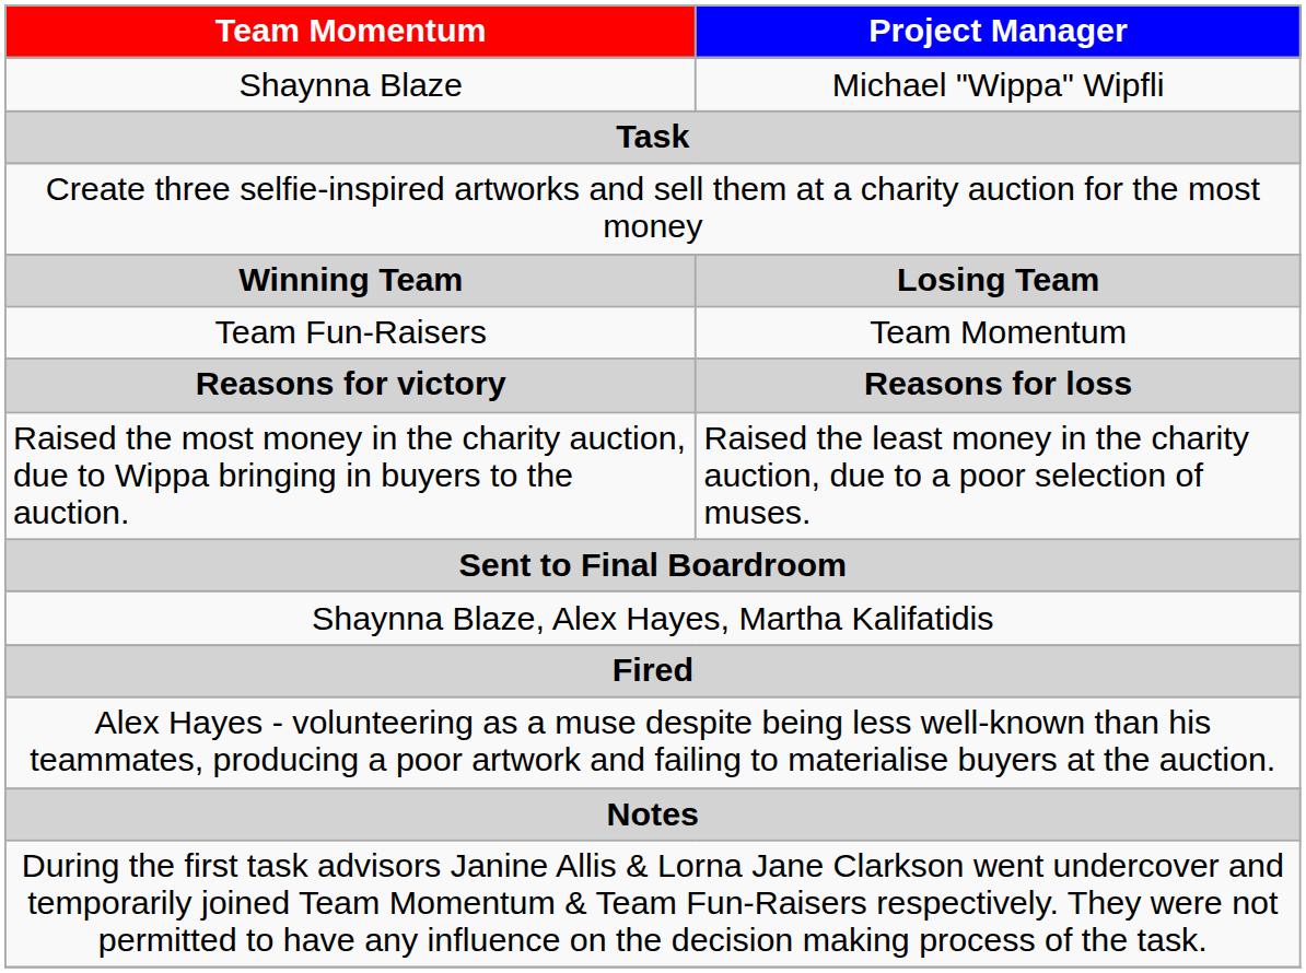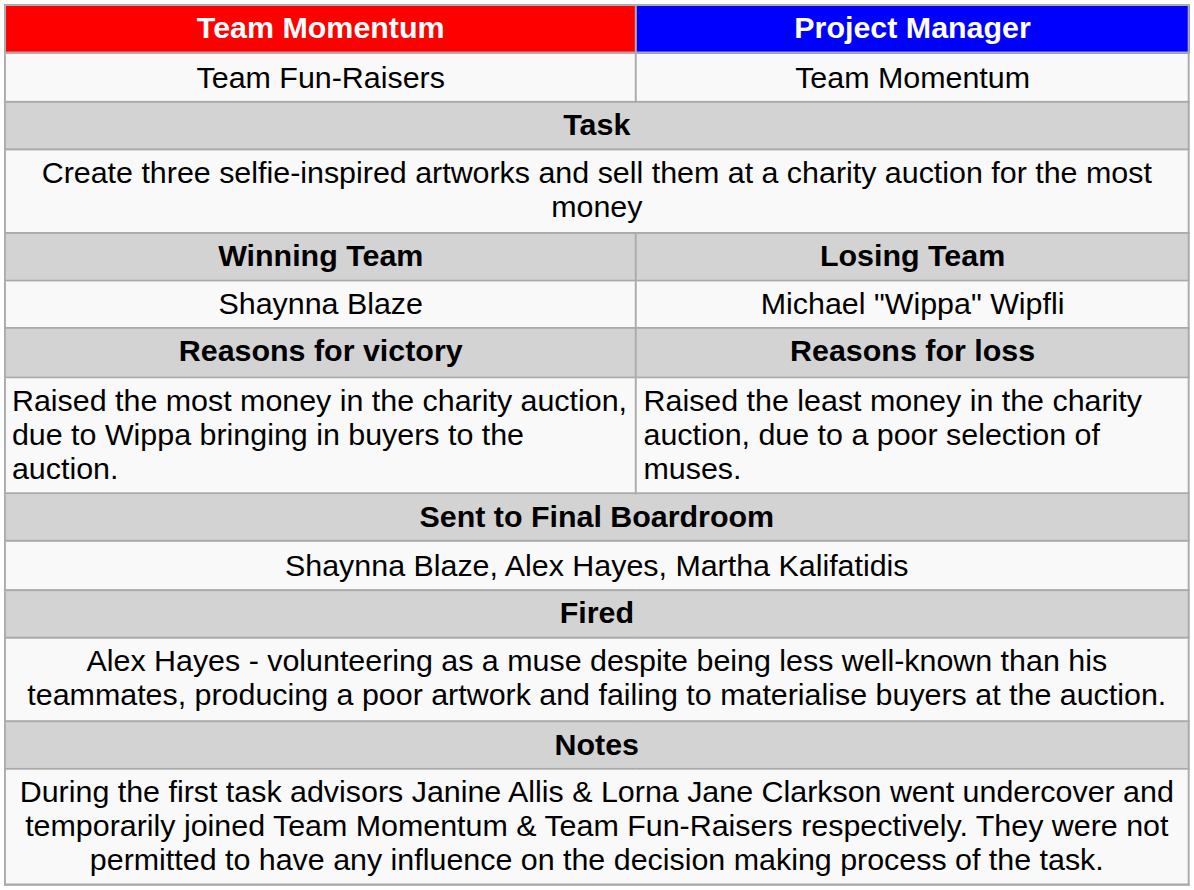rows swapped: Shaynna Blaze <-> Team Fun-Raisers
